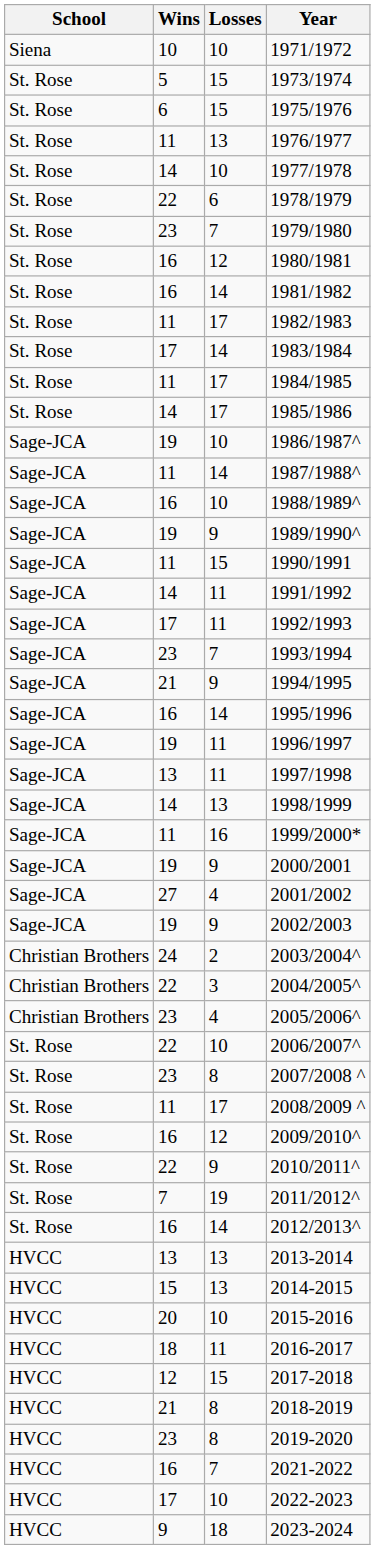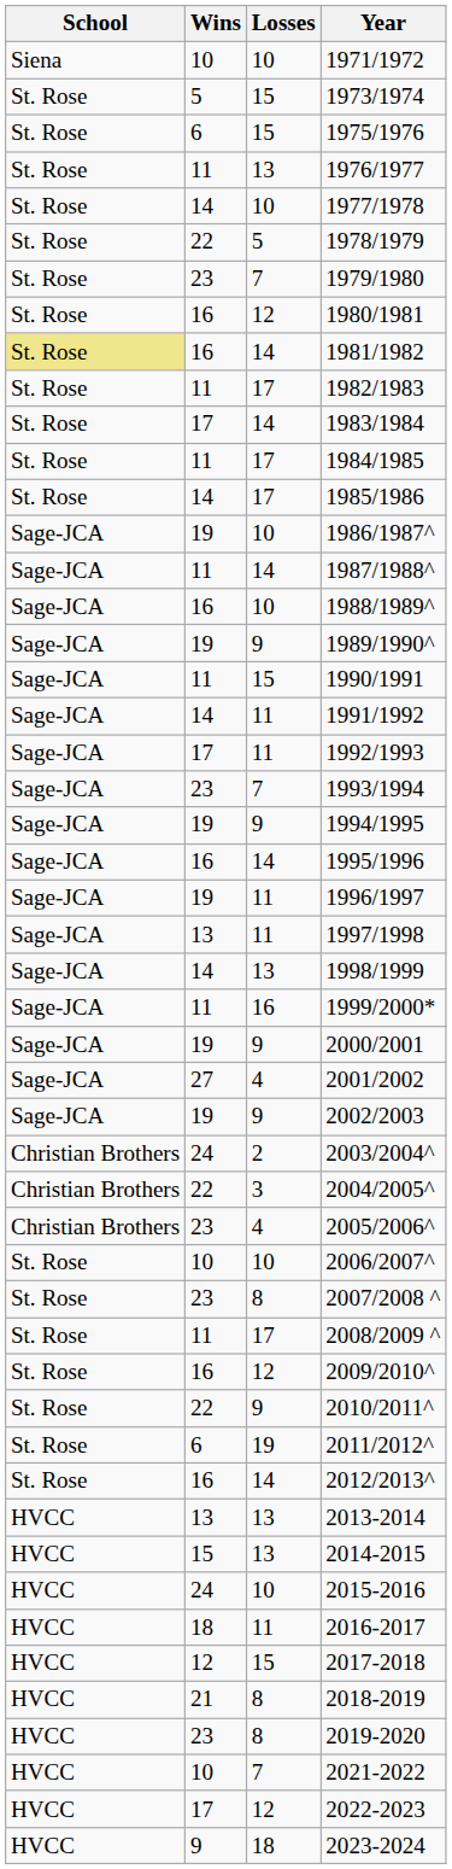1978/1979 | Losses: 6 -> 5
1981/1982 | School: no background -> khaki background
1994/1995 | Wins: 21 -> 19
2006/2007^ | Wins: 22 -> 10
2011/2012^ | Wins: 7 -> 6
2015-2016 | Wins: 20 -> 24
2021-2022 | Wins: 16 -> 10
2022-2023 | Losses: 10 -> 12
